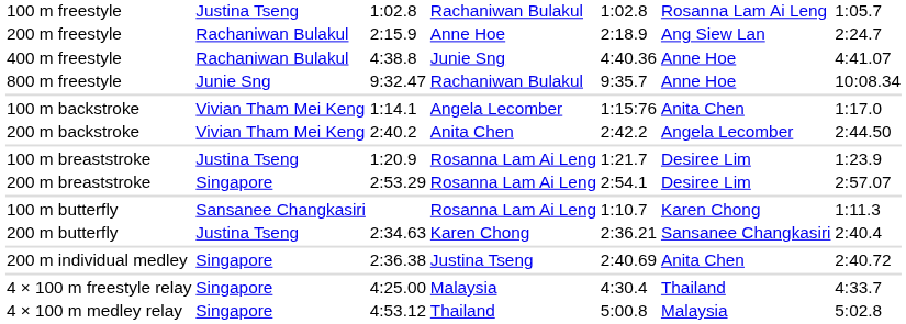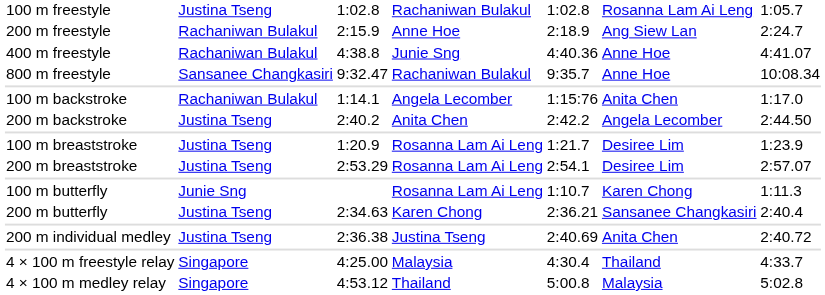800 m freestyle | column 2: Junie Sng -> Sansanee Changkasiri
100 m backstroke | column 2: Vivian Tham Mei Keng -> Rachaniwan Bulakul
200 m backstroke | column 2: Vivian Tham Mei Keng -> Justina Tseng
200 m breaststroke | column 2: Singapore -> Justina Tseng
100 m butterfly | column 2: Sansanee Changkasiri -> Junie Sng
200 m individual medley | column 2: Singapore -> Justina Tseng
